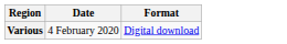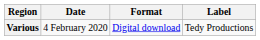+ column: Label | Tedy Productions
